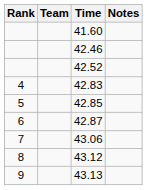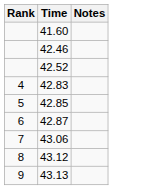- column: Team
